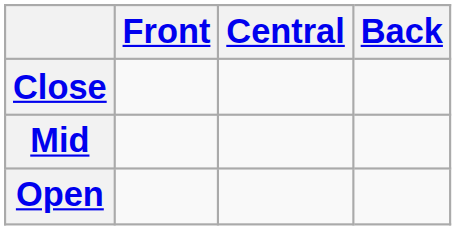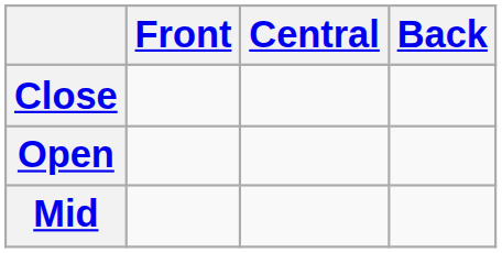rows swapped: Mid <-> Open
